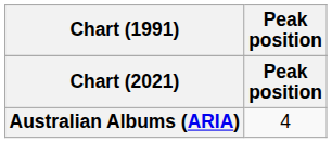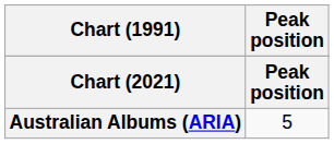Australian Albums (ARIA) | Peak position: 4 -> 5
